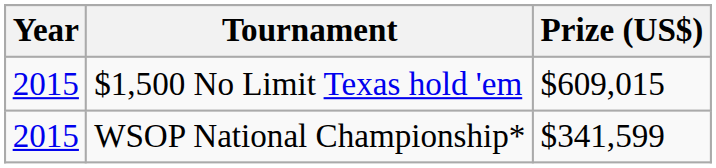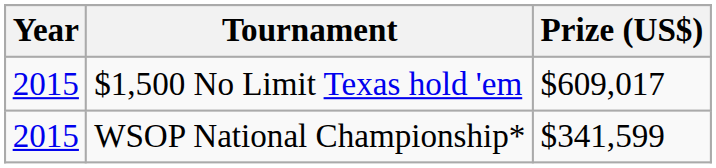$1,500 No Limit Texas hold 'em | Prize (US$): $609,015 -> $609,017
